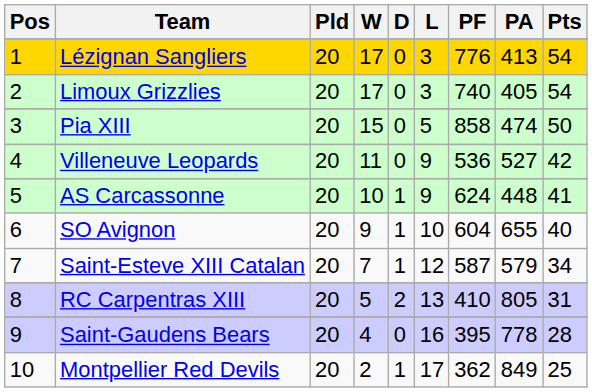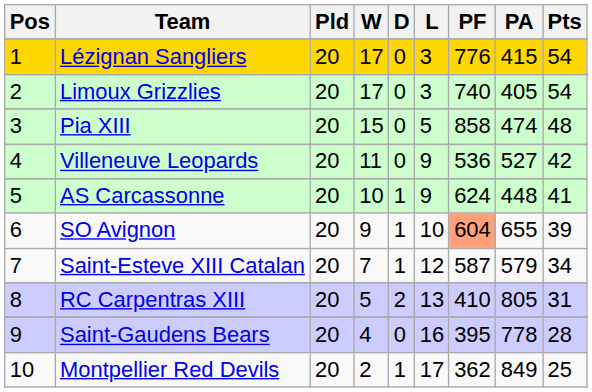Lézignan Sangliers | PA: 413 -> 415
Pia XIII | Pts: 50 -> 48
SO Avignon | PF: no background -> lightsalmon background
SO Avignon | Pts: 40 -> 39
